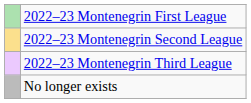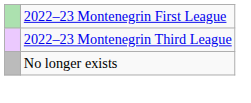- row: 2022–23 Montenegrin Second League
